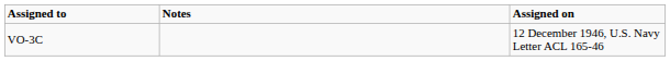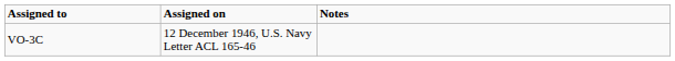columns swapped: Assigned on <-> Notes
